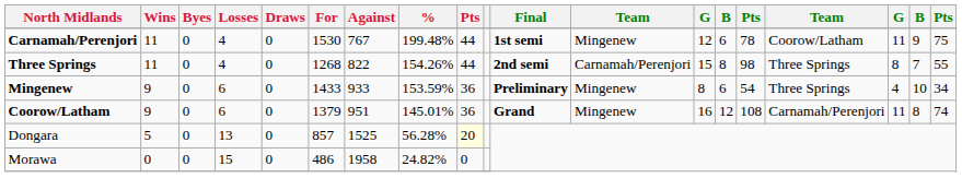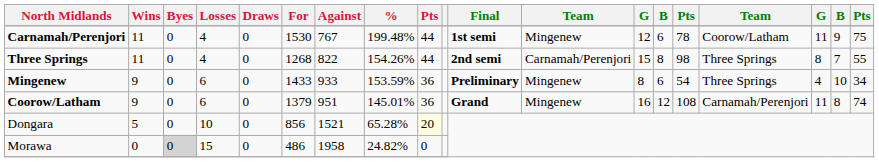Dongara | Losses: 13 -> 10
Dongara | For: 857 -> 856
Dongara | Against: 1525 -> 1521
Dongara | %: 56.28% -> 65.28%
Morawa | Byes: no background -> lightgrey background
